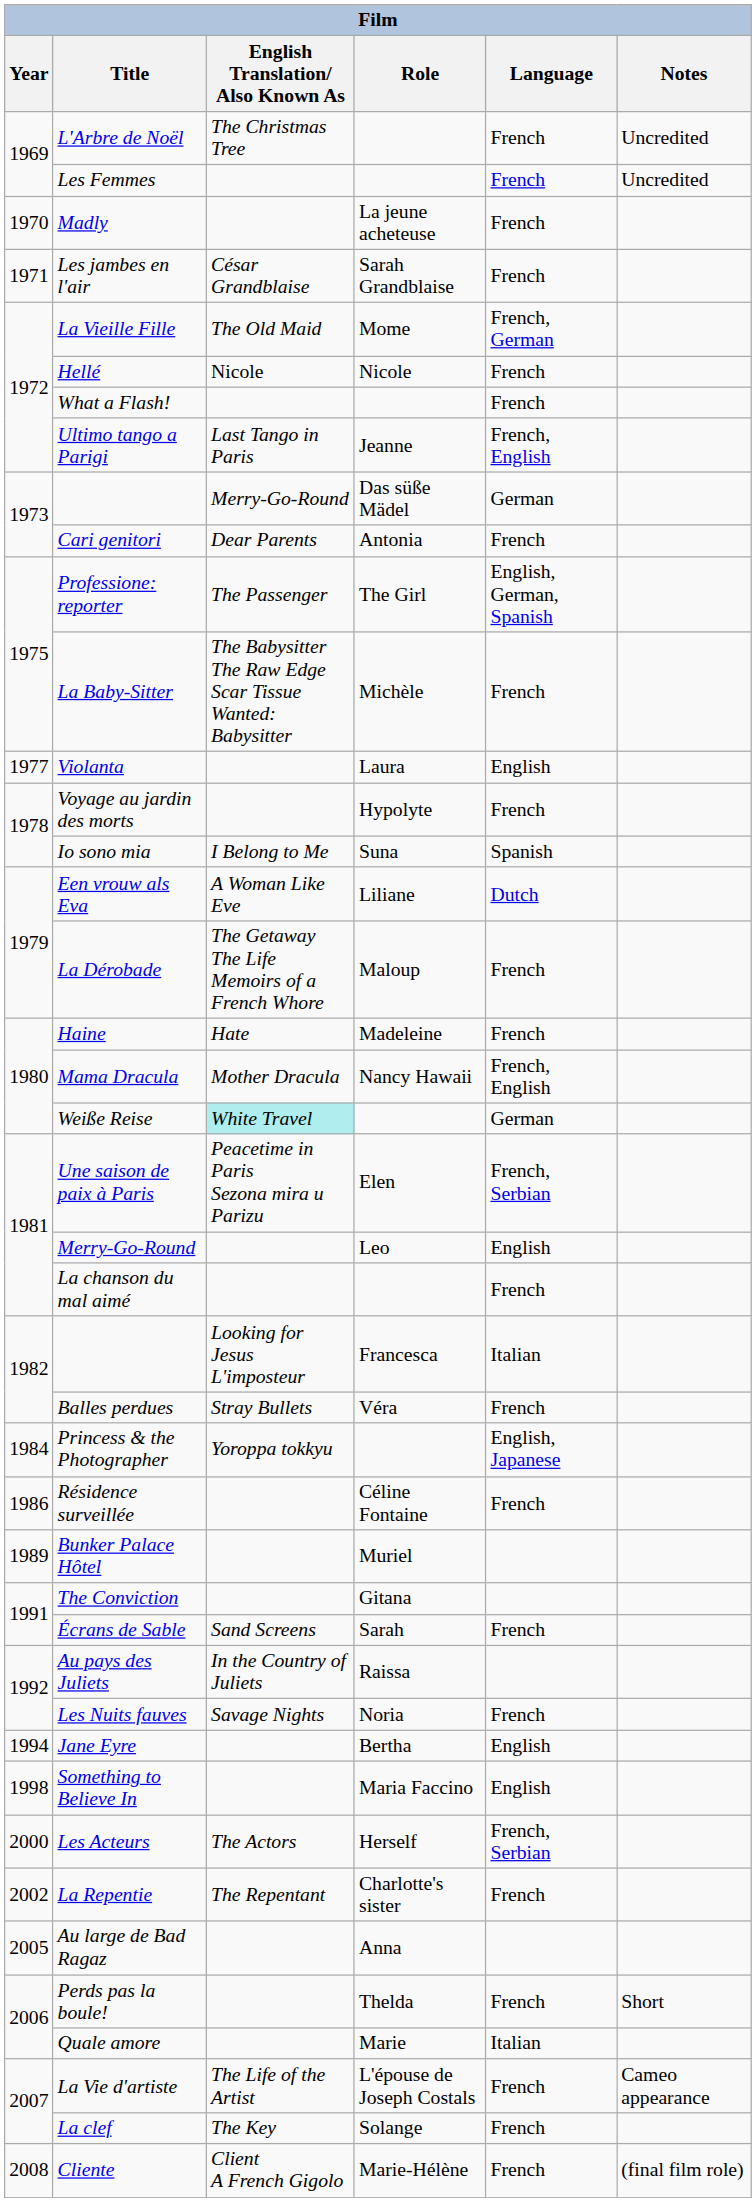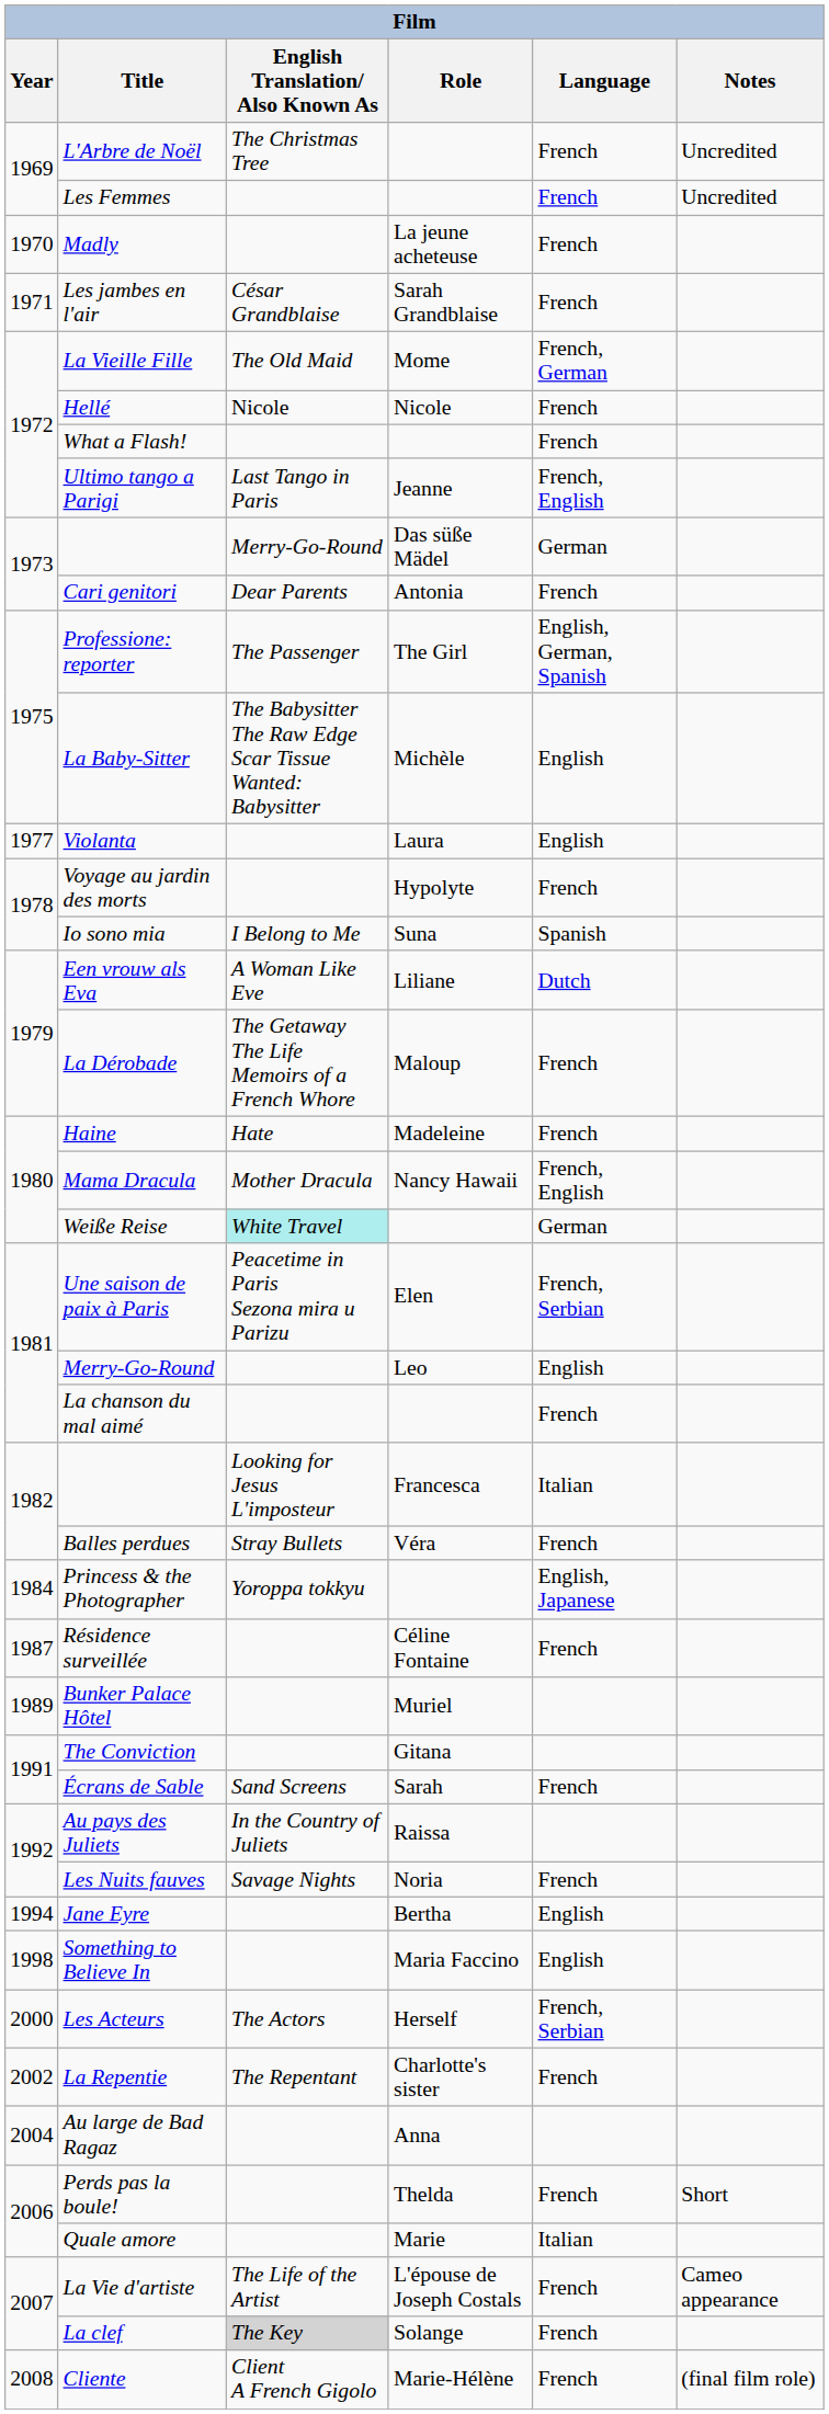La Baby-Sitter | Language: French -> English
Résidence surveillée | Year: 1986 -> 1987
Au large de Bad Ragaz | Year: 2005 -> 2004
La clef | English Translation/ Also Known As: no background -> lightgrey background
